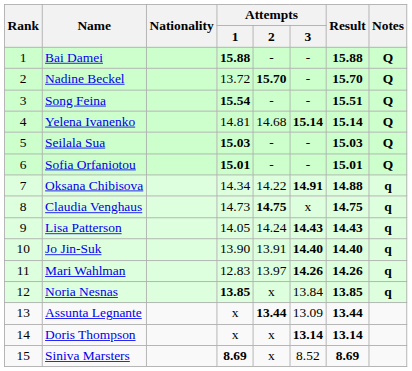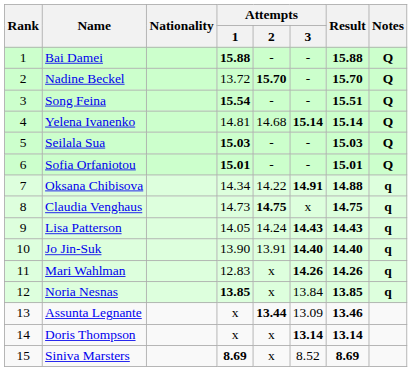Mari Wahlman | Attempts / 2: 13.97 -> x
Assunta Legnante | Result: 13.44 -> 13.46
